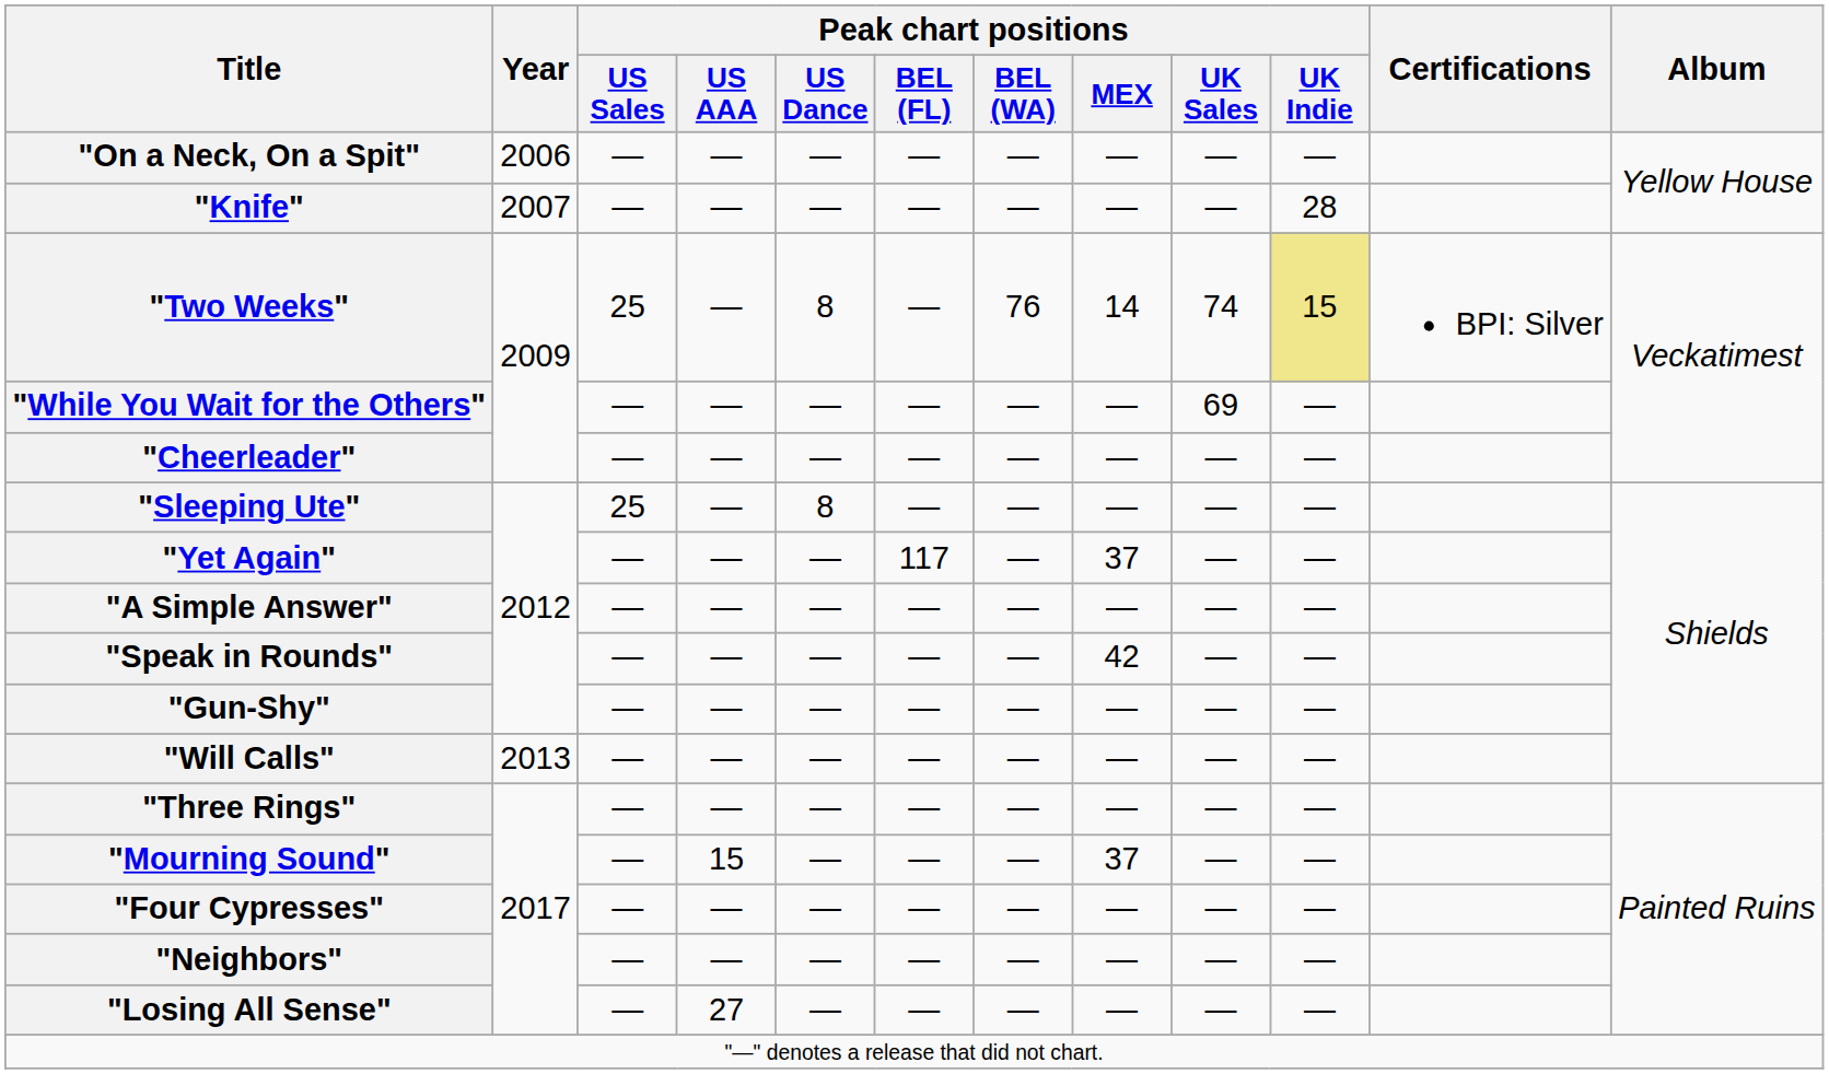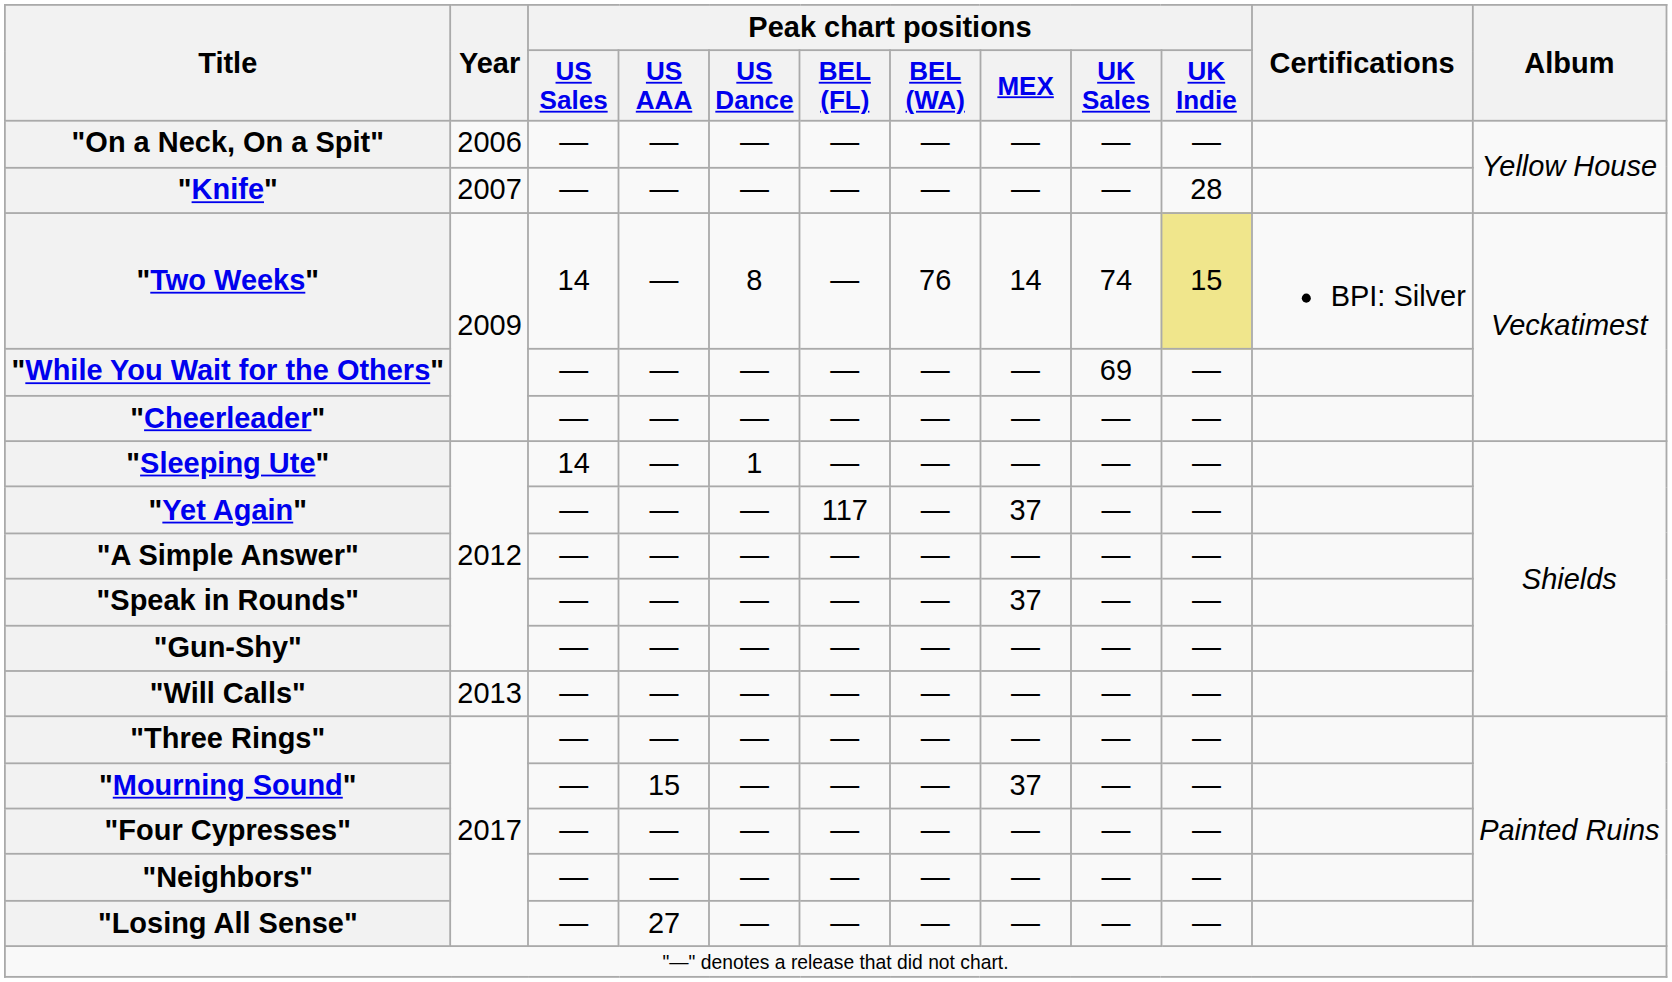"Two Weeks" | Peak chart positions / US Sales: 25 -> 14
"Sleeping Ute" | Peak chart positions / US Sales: 25 -> 14
"Sleeping Ute" | Peak chart positions / US Dance: 8 -> 1
"Speak in Rounds" | Peak chart positions / MEX: 42 -> 37
